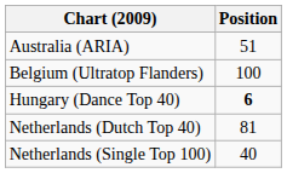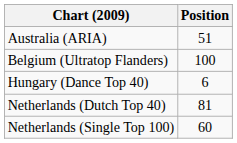Hungary (Dance Top 40) | Position: bold -> normal
Netherlands (Single Top 100) | Position: 40 -> 60
